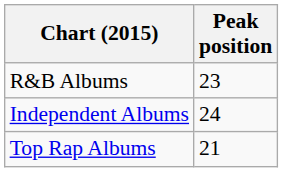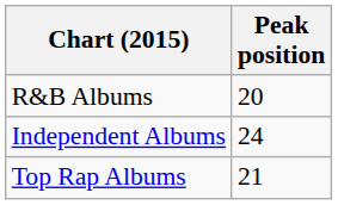R&B Albums | Peak position: 23 -> 20
